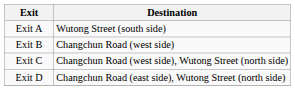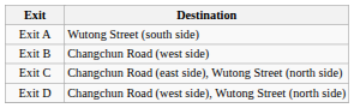Exit C | Destination: Changchun Road (west side), Wutong Street (north side) -> Changchun Road (east side), Wutong Street (north side)
Exit D | Destination: Changchun Road (east side), Wutong Street (north side) -> Changchun Road (west side), Wutong Street (north side)
